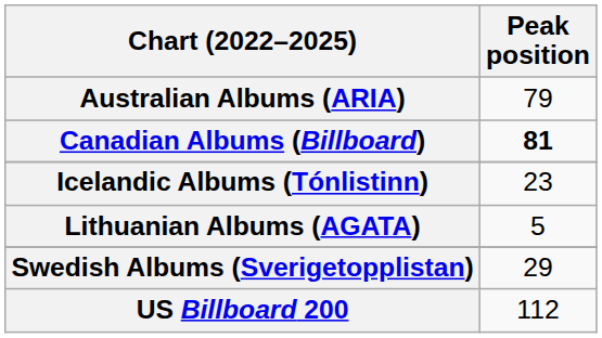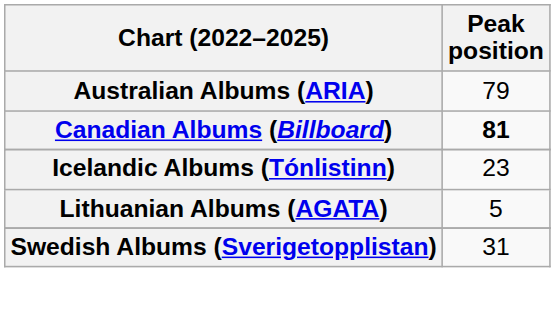Swedish Albums (Sverigetopplistan) | Peak position: 29 -> 31
- row: US Billboard 200 | 112
